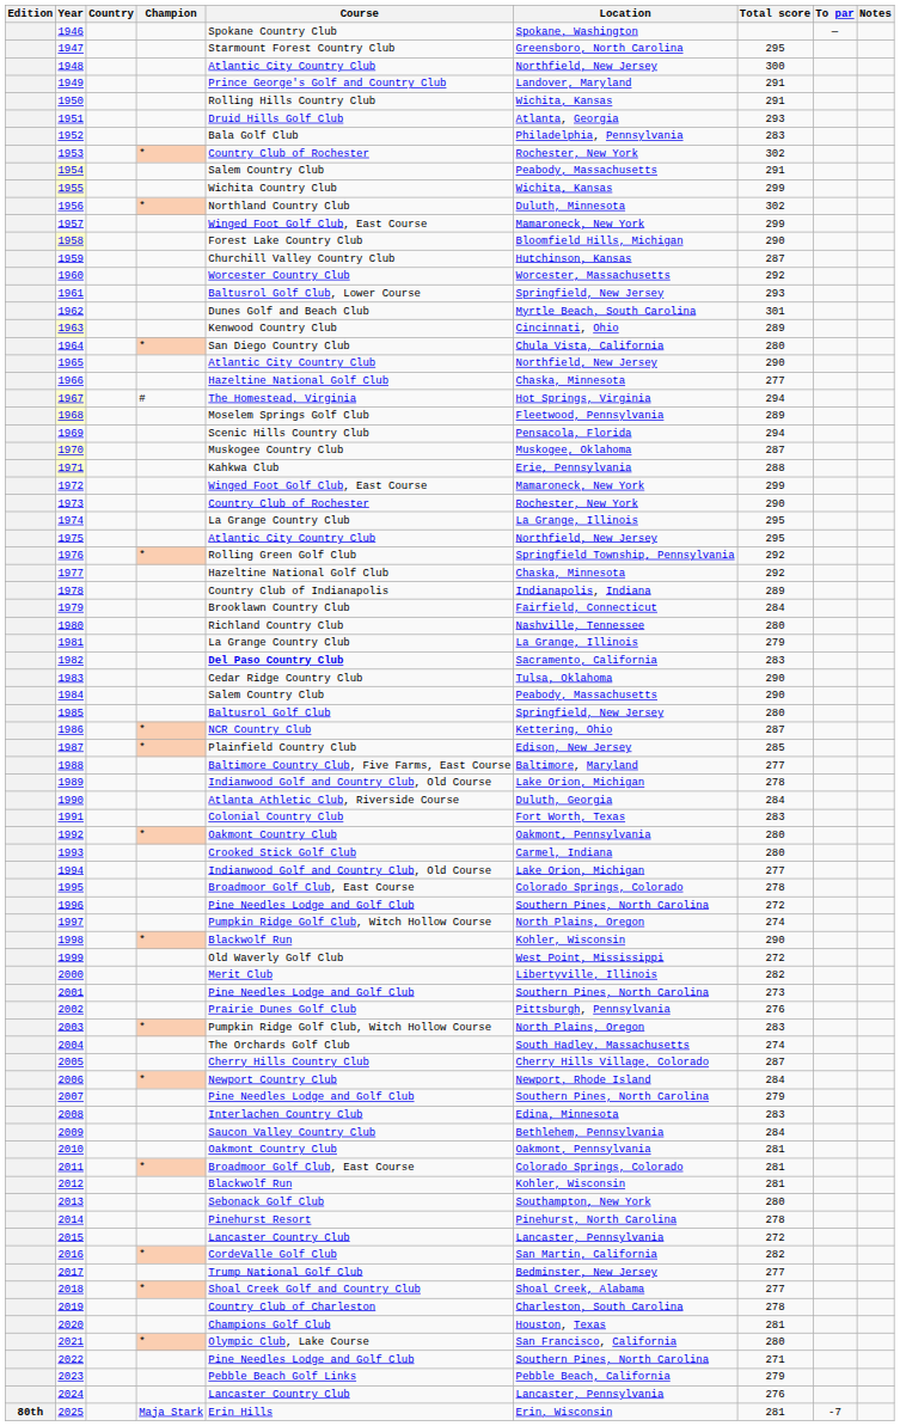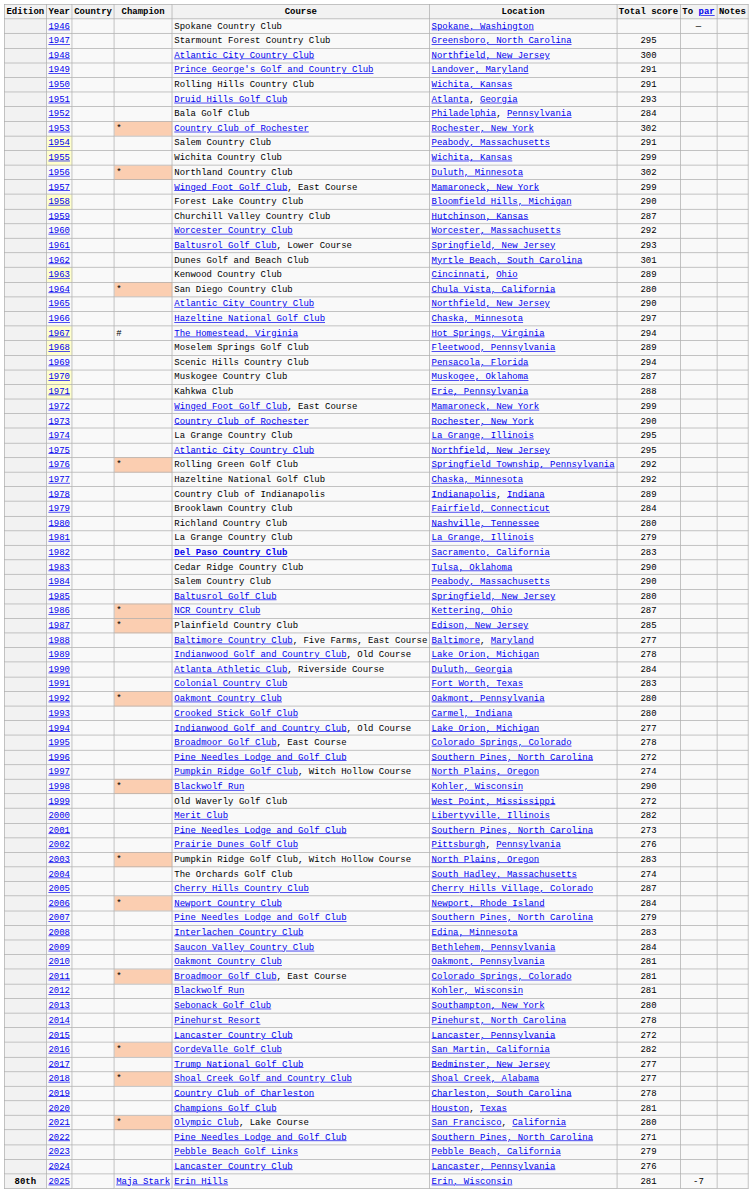1952 | Total score: 283 -> 284
1966 | Total score: 277 -> 297
